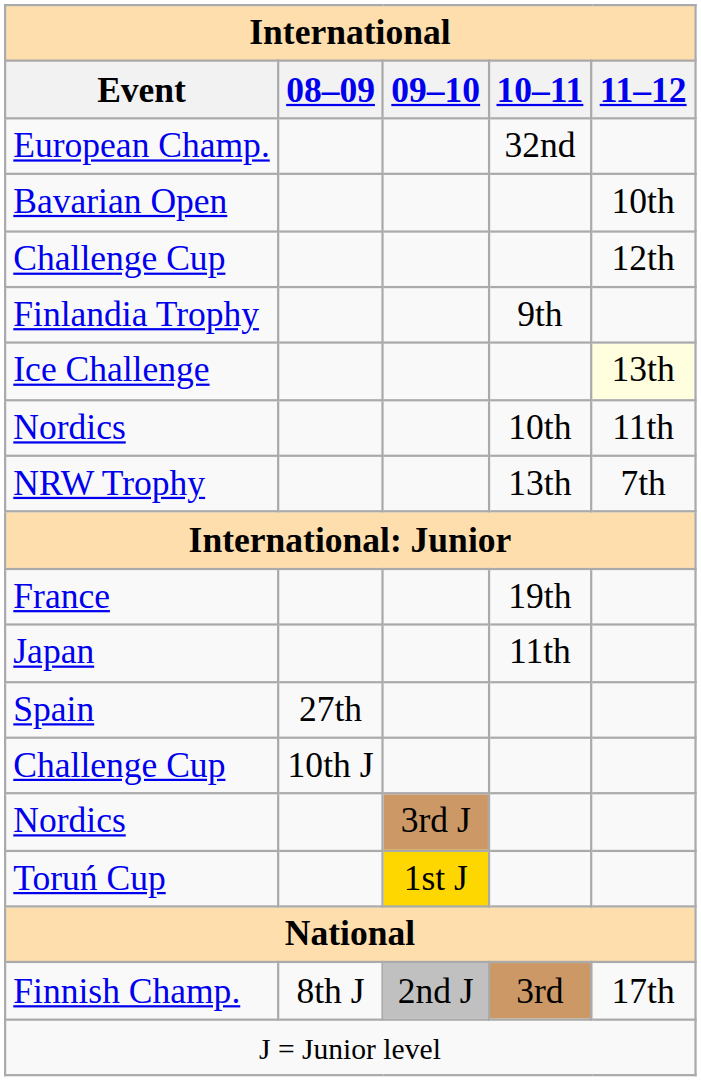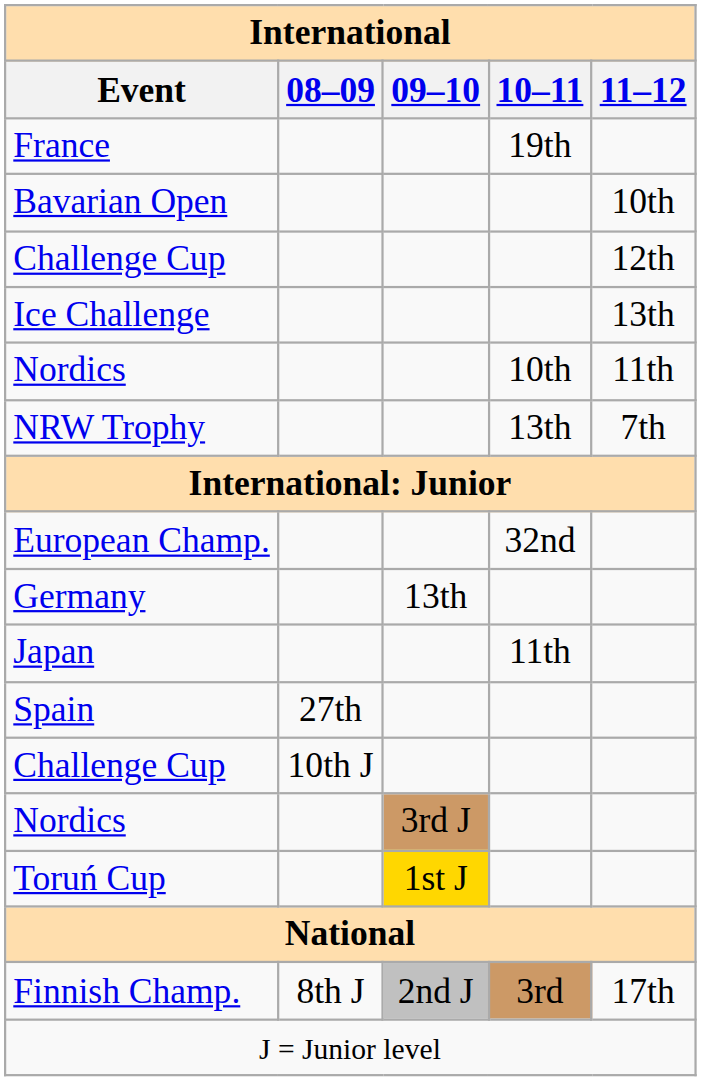rows swapped: European Champ. <-> France
- row: Finlandia Trophy | 9th
Ice Challenge | 11–12: lightyellow background -> no background
+ row: Germany | 13th
